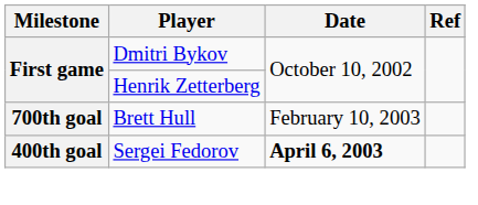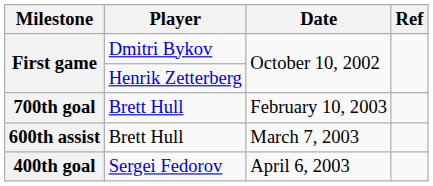+ row: 600th assist | Brett Hull | March 7, 2003
400th goal | Date: bold -> normal
